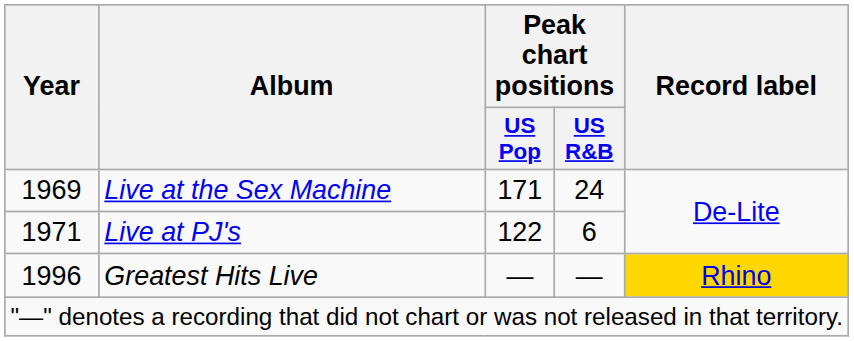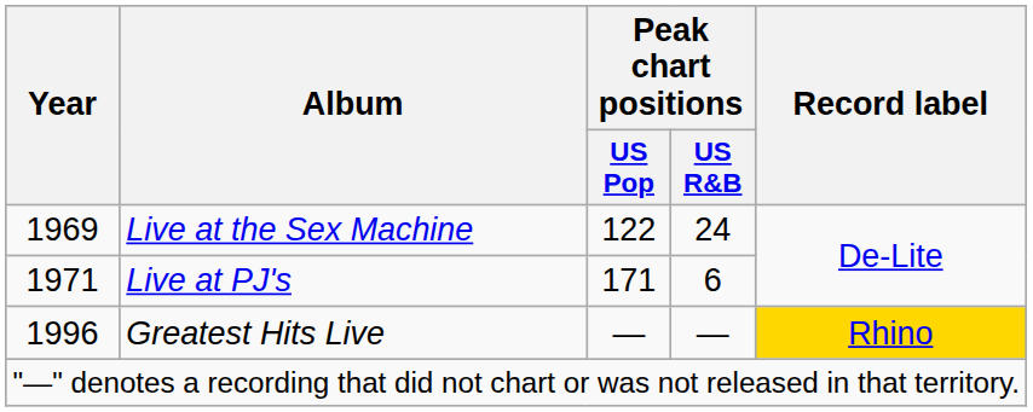Live at the Sex Machine | Peak chart positions / US Pop: 171 -> 122
Live at PJ's | Peak chart positions / US Pop: 122 -> 171
